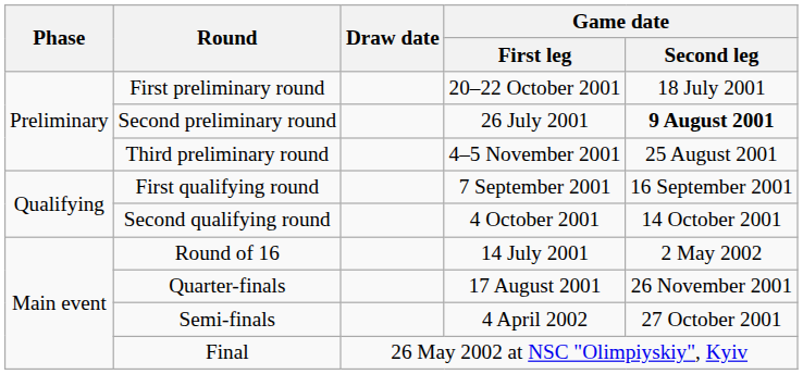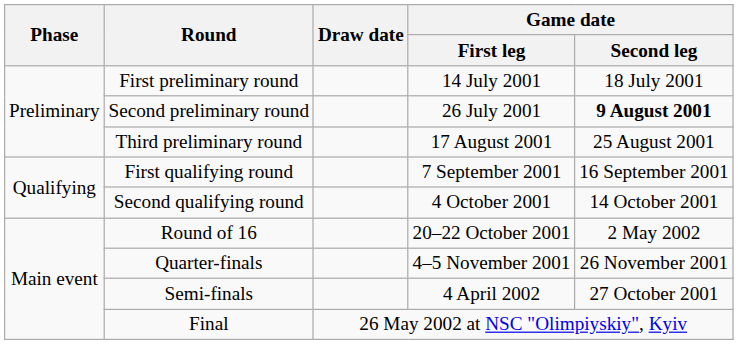First preliminary round | Game date / First leg: 20–22 October 2001 -> 14 July 2001
Third preliminary round | Game date / First leg: 4–5 November 2001 -> 17 August 2001
Round of 16 | Game date / First leg: 14 July 2001 -> 20–22 October 2001
Quarter-finals | Game date / First leg: 17 August 2001 -> 4–5 November 2001
